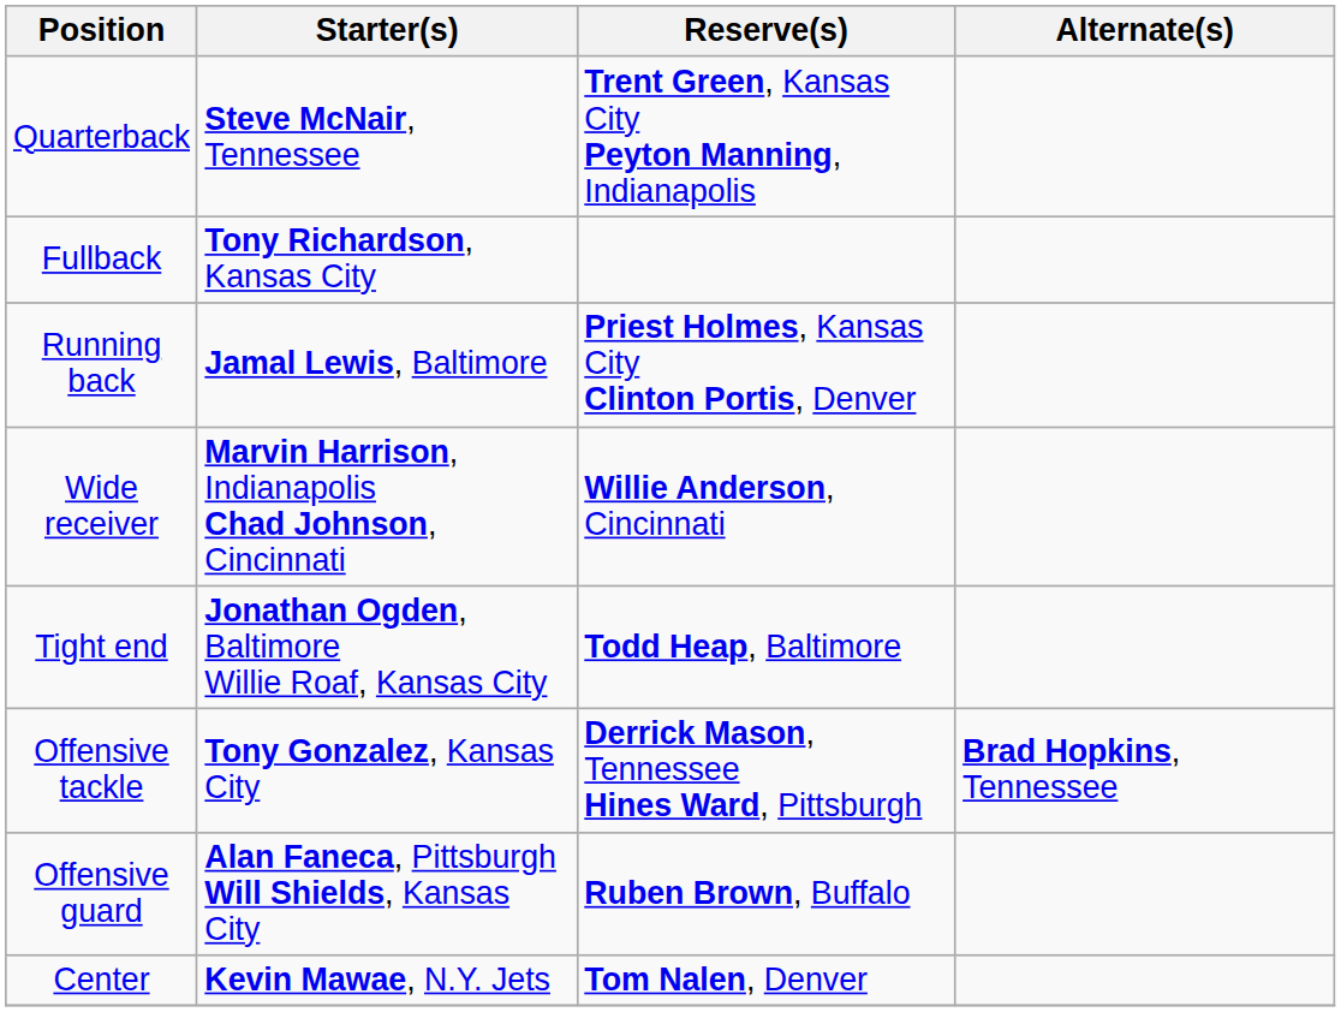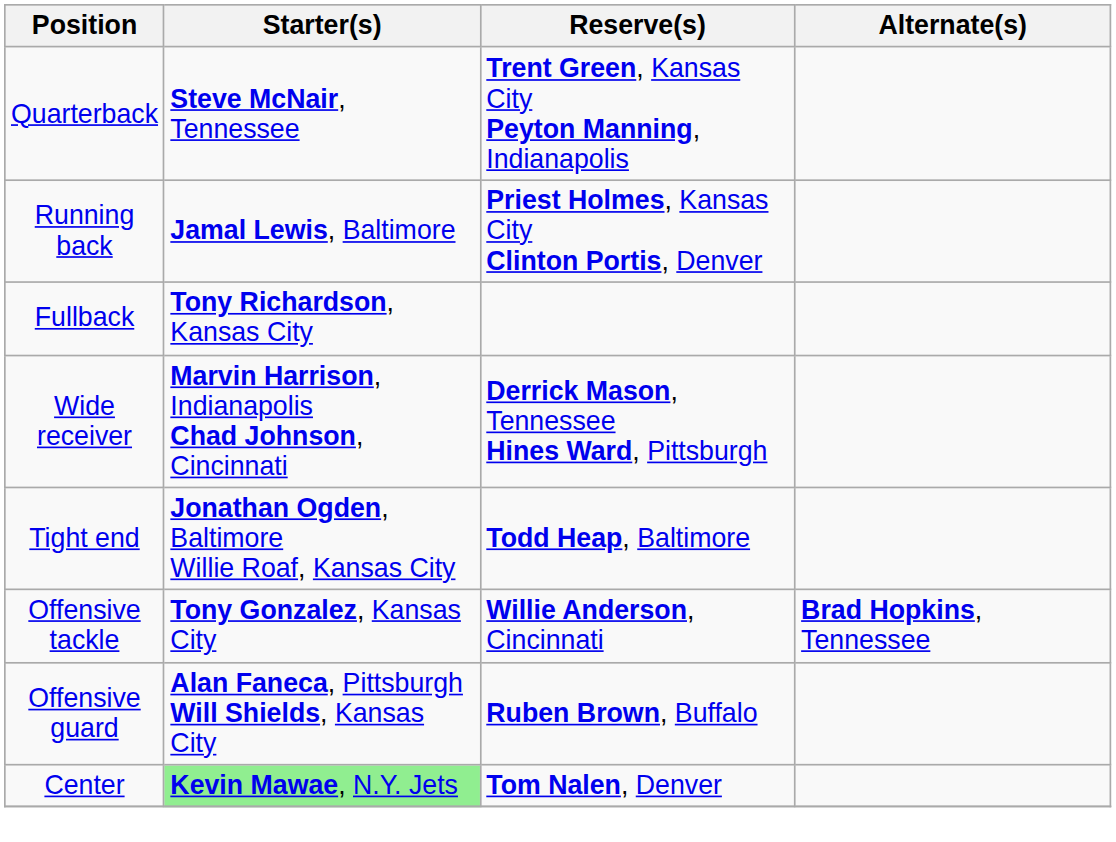rows swapped: Running back <-> Fullback
Wide receiver | Reserve(s): Willie Anderson, Cincinnati -> Derrick Mason, Tennessee Hines Ward, Pittsburgh
Offensive tackle | Reserve(s): Derrick Mason, Tennessee Hines Ward, Pittsburgh -> Willie Anderson, Cincinnati
Center | Starter(s): no background -> lightgreen background
